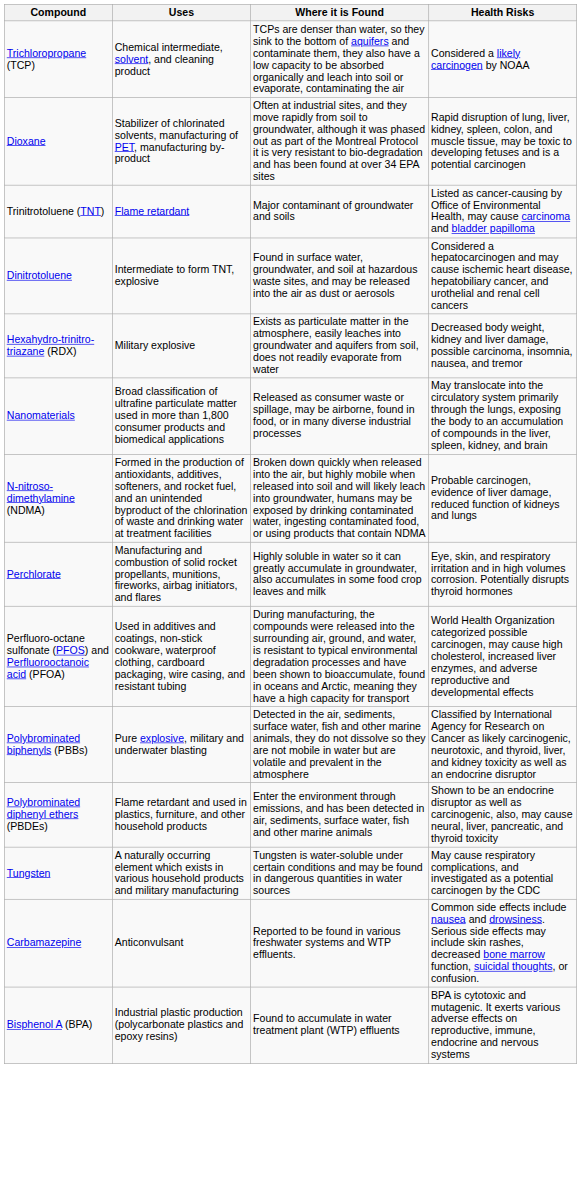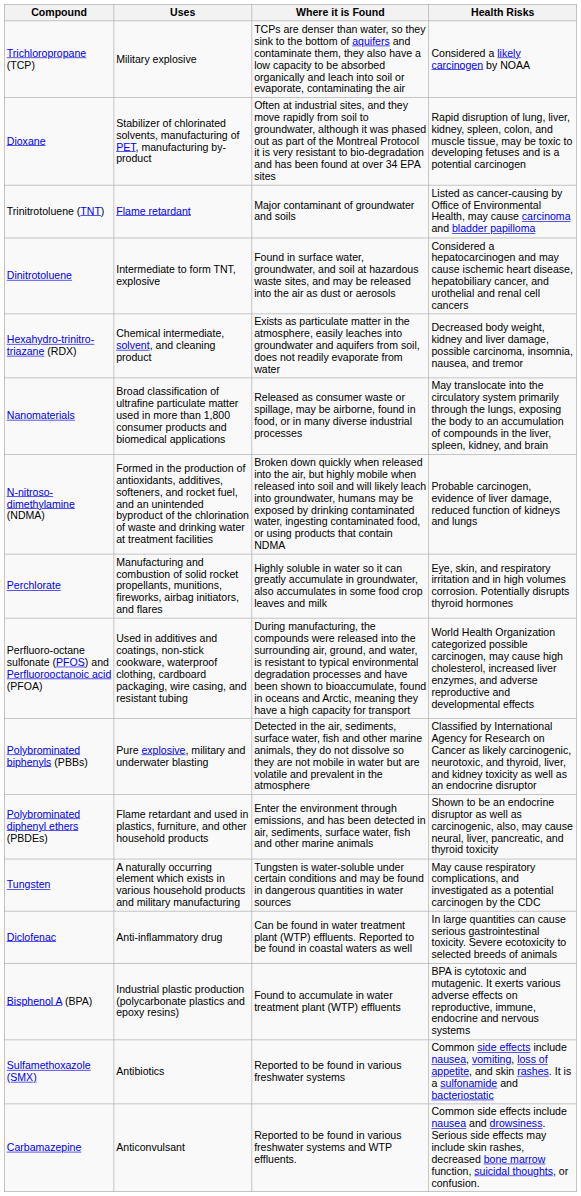Trichloropropane (TCP) | Uses: Chemical intermediate, solvent, and cleaning product -> Military explosive
Hexahydro-trinitro-triazane (RDX) | Uses: Military explosive -> Chemical intermediate, solvent, and cleaning product
+ row: Diclofenac | Anti-inflammatory drug | Can be found in water treatment plant (WTP) effluents. Reported to be found in coastal waters as well | In large quantities can cause serious gastrointestinal toxicity. Severe ecotoxicity to selected breeds of animals
rows swapped: Bisphenol A (BPA) <-> Carbamazepine
+ row: Sulfamethoxazole (SMX) | Antibiotics | Reported to be found in various freshwater systems | Common side effects include nausea, vomiting, loss of appetite, and skin rashes. It is a sulfonamide and bacteriostatic
